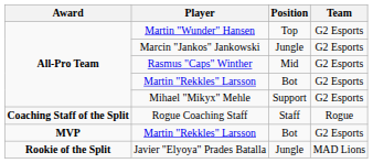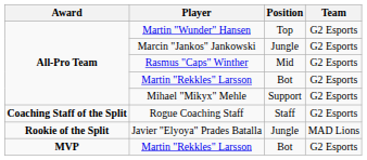Rogue Coaching Staff | Team: Rogue -> G2 Esports
rows swapped: Javier "Elyoya" Prades Batalla <-> MVP / Martin "Rekkles" Larsson
